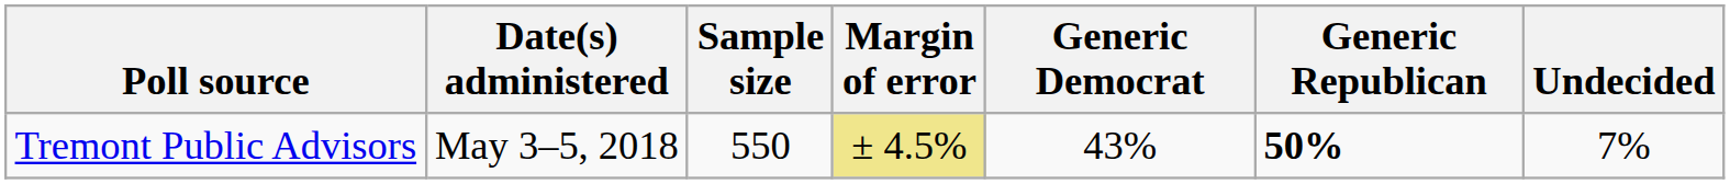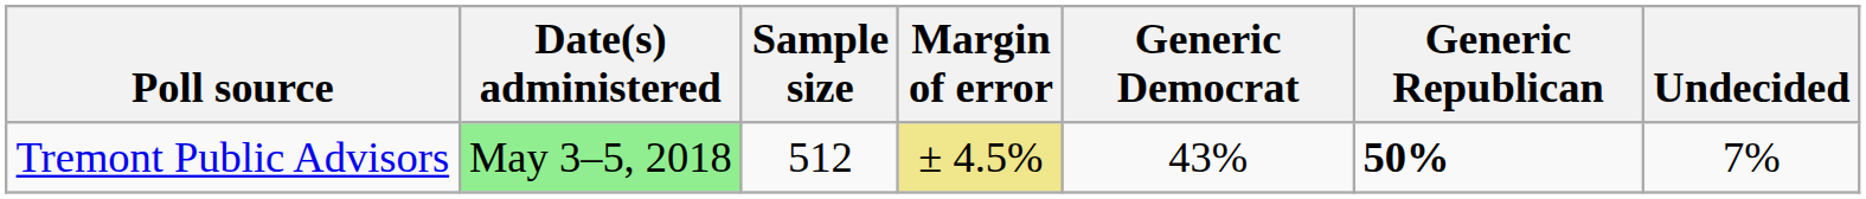Tremont Public Advisors | Date(s) administered: no background -> lightgreen background
Tremont Public Advisors | Sample size: 550 -> 512
